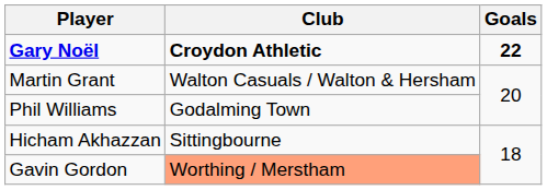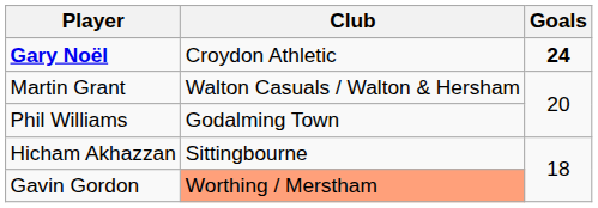Gary Noël | Club: bold -> normal
Gary Noël | Goals: 22 -> 24
